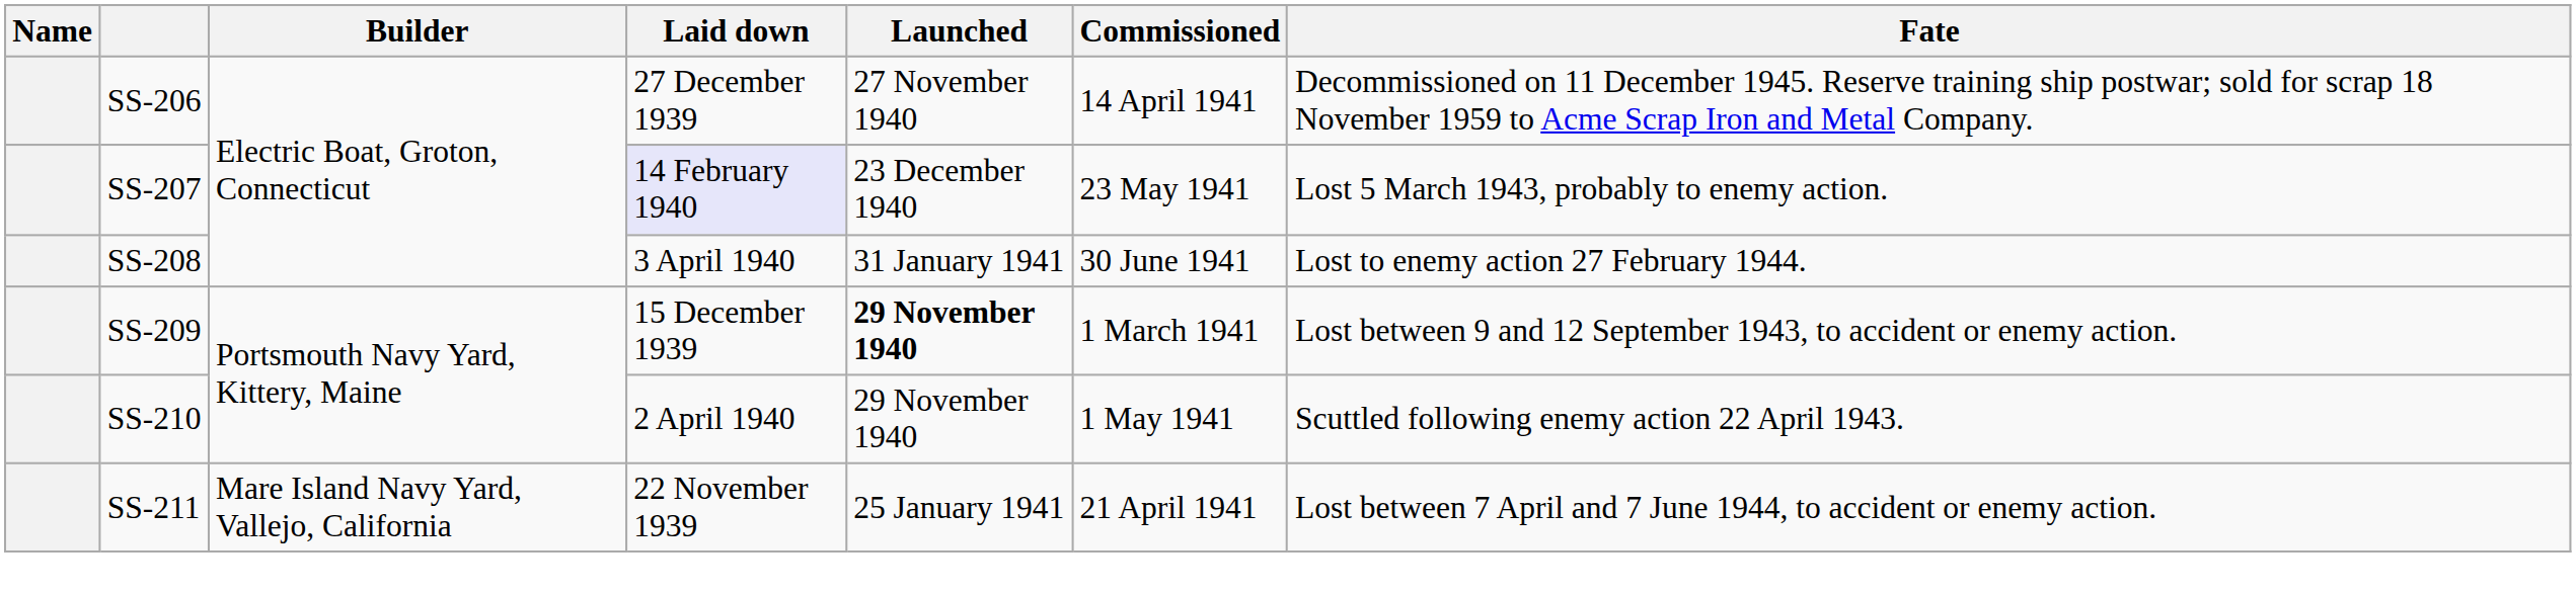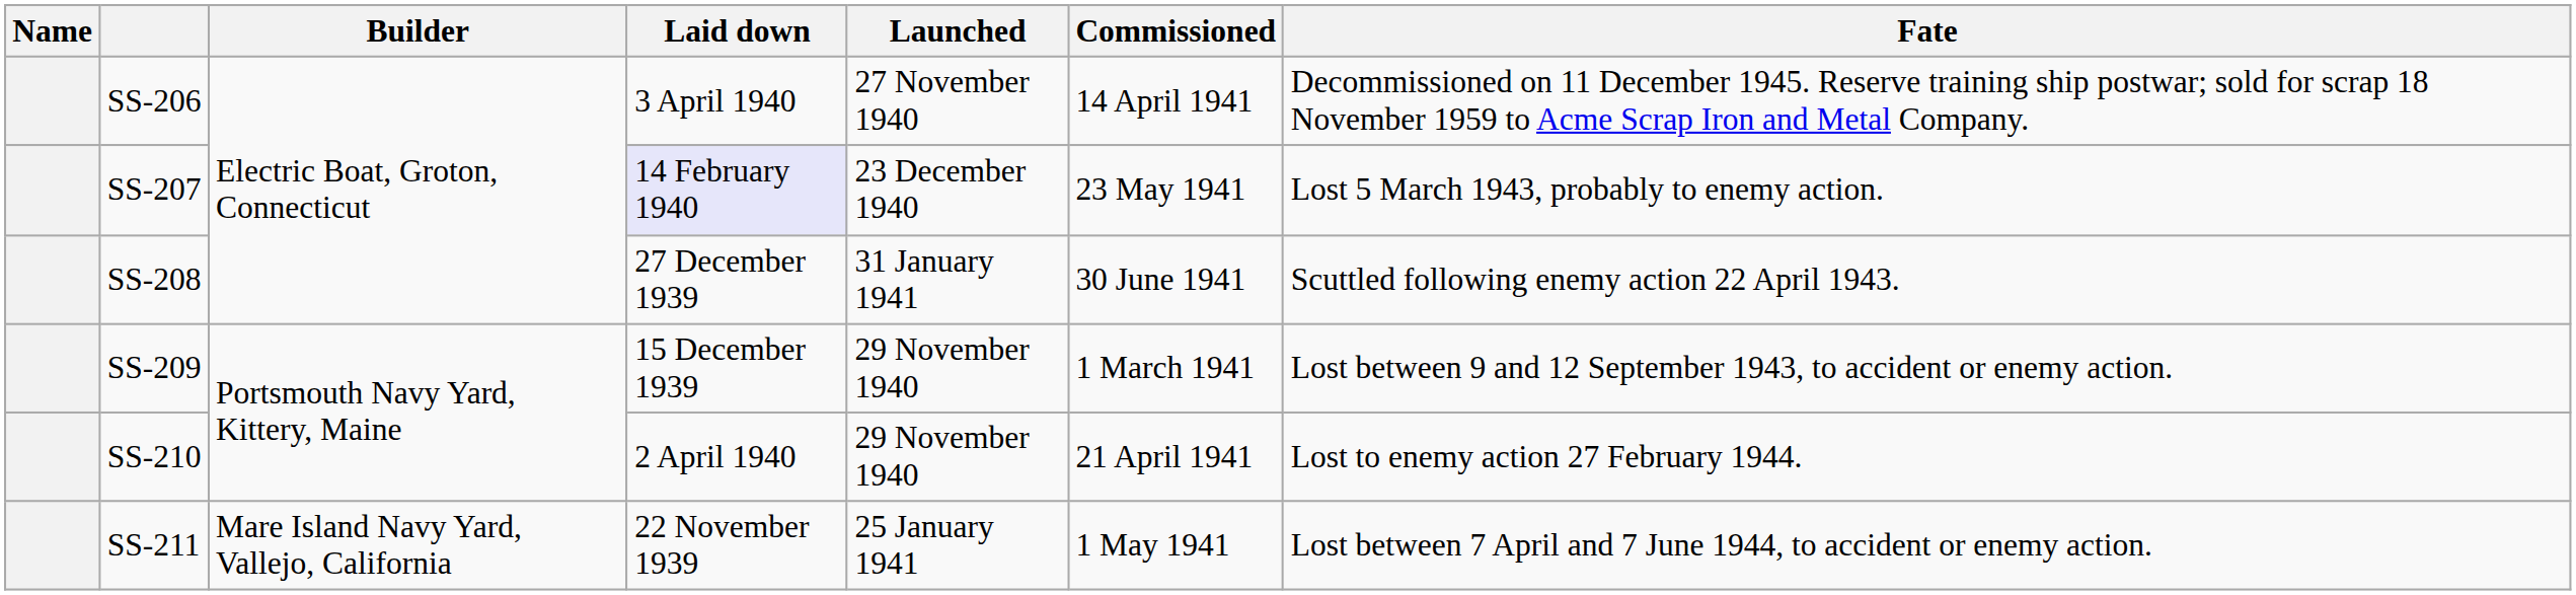SS-206 | Laid down: 27 December 1939 -> 3 April 1940
SS-208 | Laid down: 3 April 1940 -> 27 December 1939
SS-208 | Fate: Lost to enemy action 27 February 1944. -> Scuttled following enemy action 22 April 1943.
SS-209 | Launched: bold -> normal
SS-210 | Commissioned: 1 May 1941 -> 21 April 1941
SS-210 | Fate: Scuttled following enemy action 22 April 1943. -> Lost to enemy action 27 February 1944.
SS-211 | Commissioned: 21 April 1941 -> 1 May 1941
